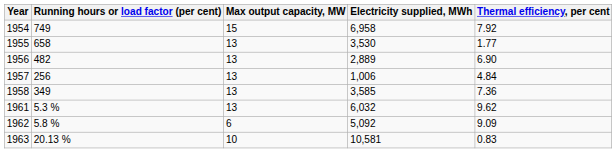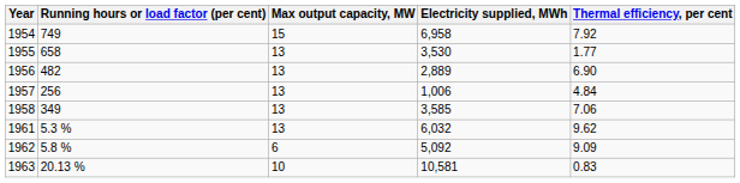1958 | Thermal efficiency, per cent: 7.36 -> 7.06
